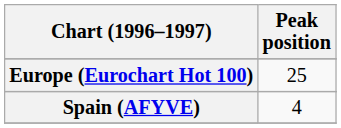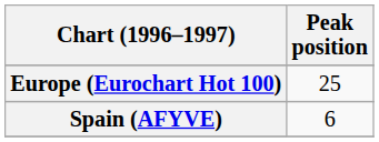Spain (AFYVE) | Peak position: 4 -> 6
